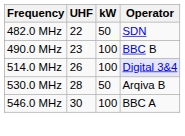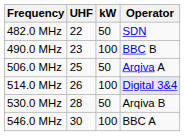+ row: 506.0 MHz | 25 | 50 | Arqiva A
